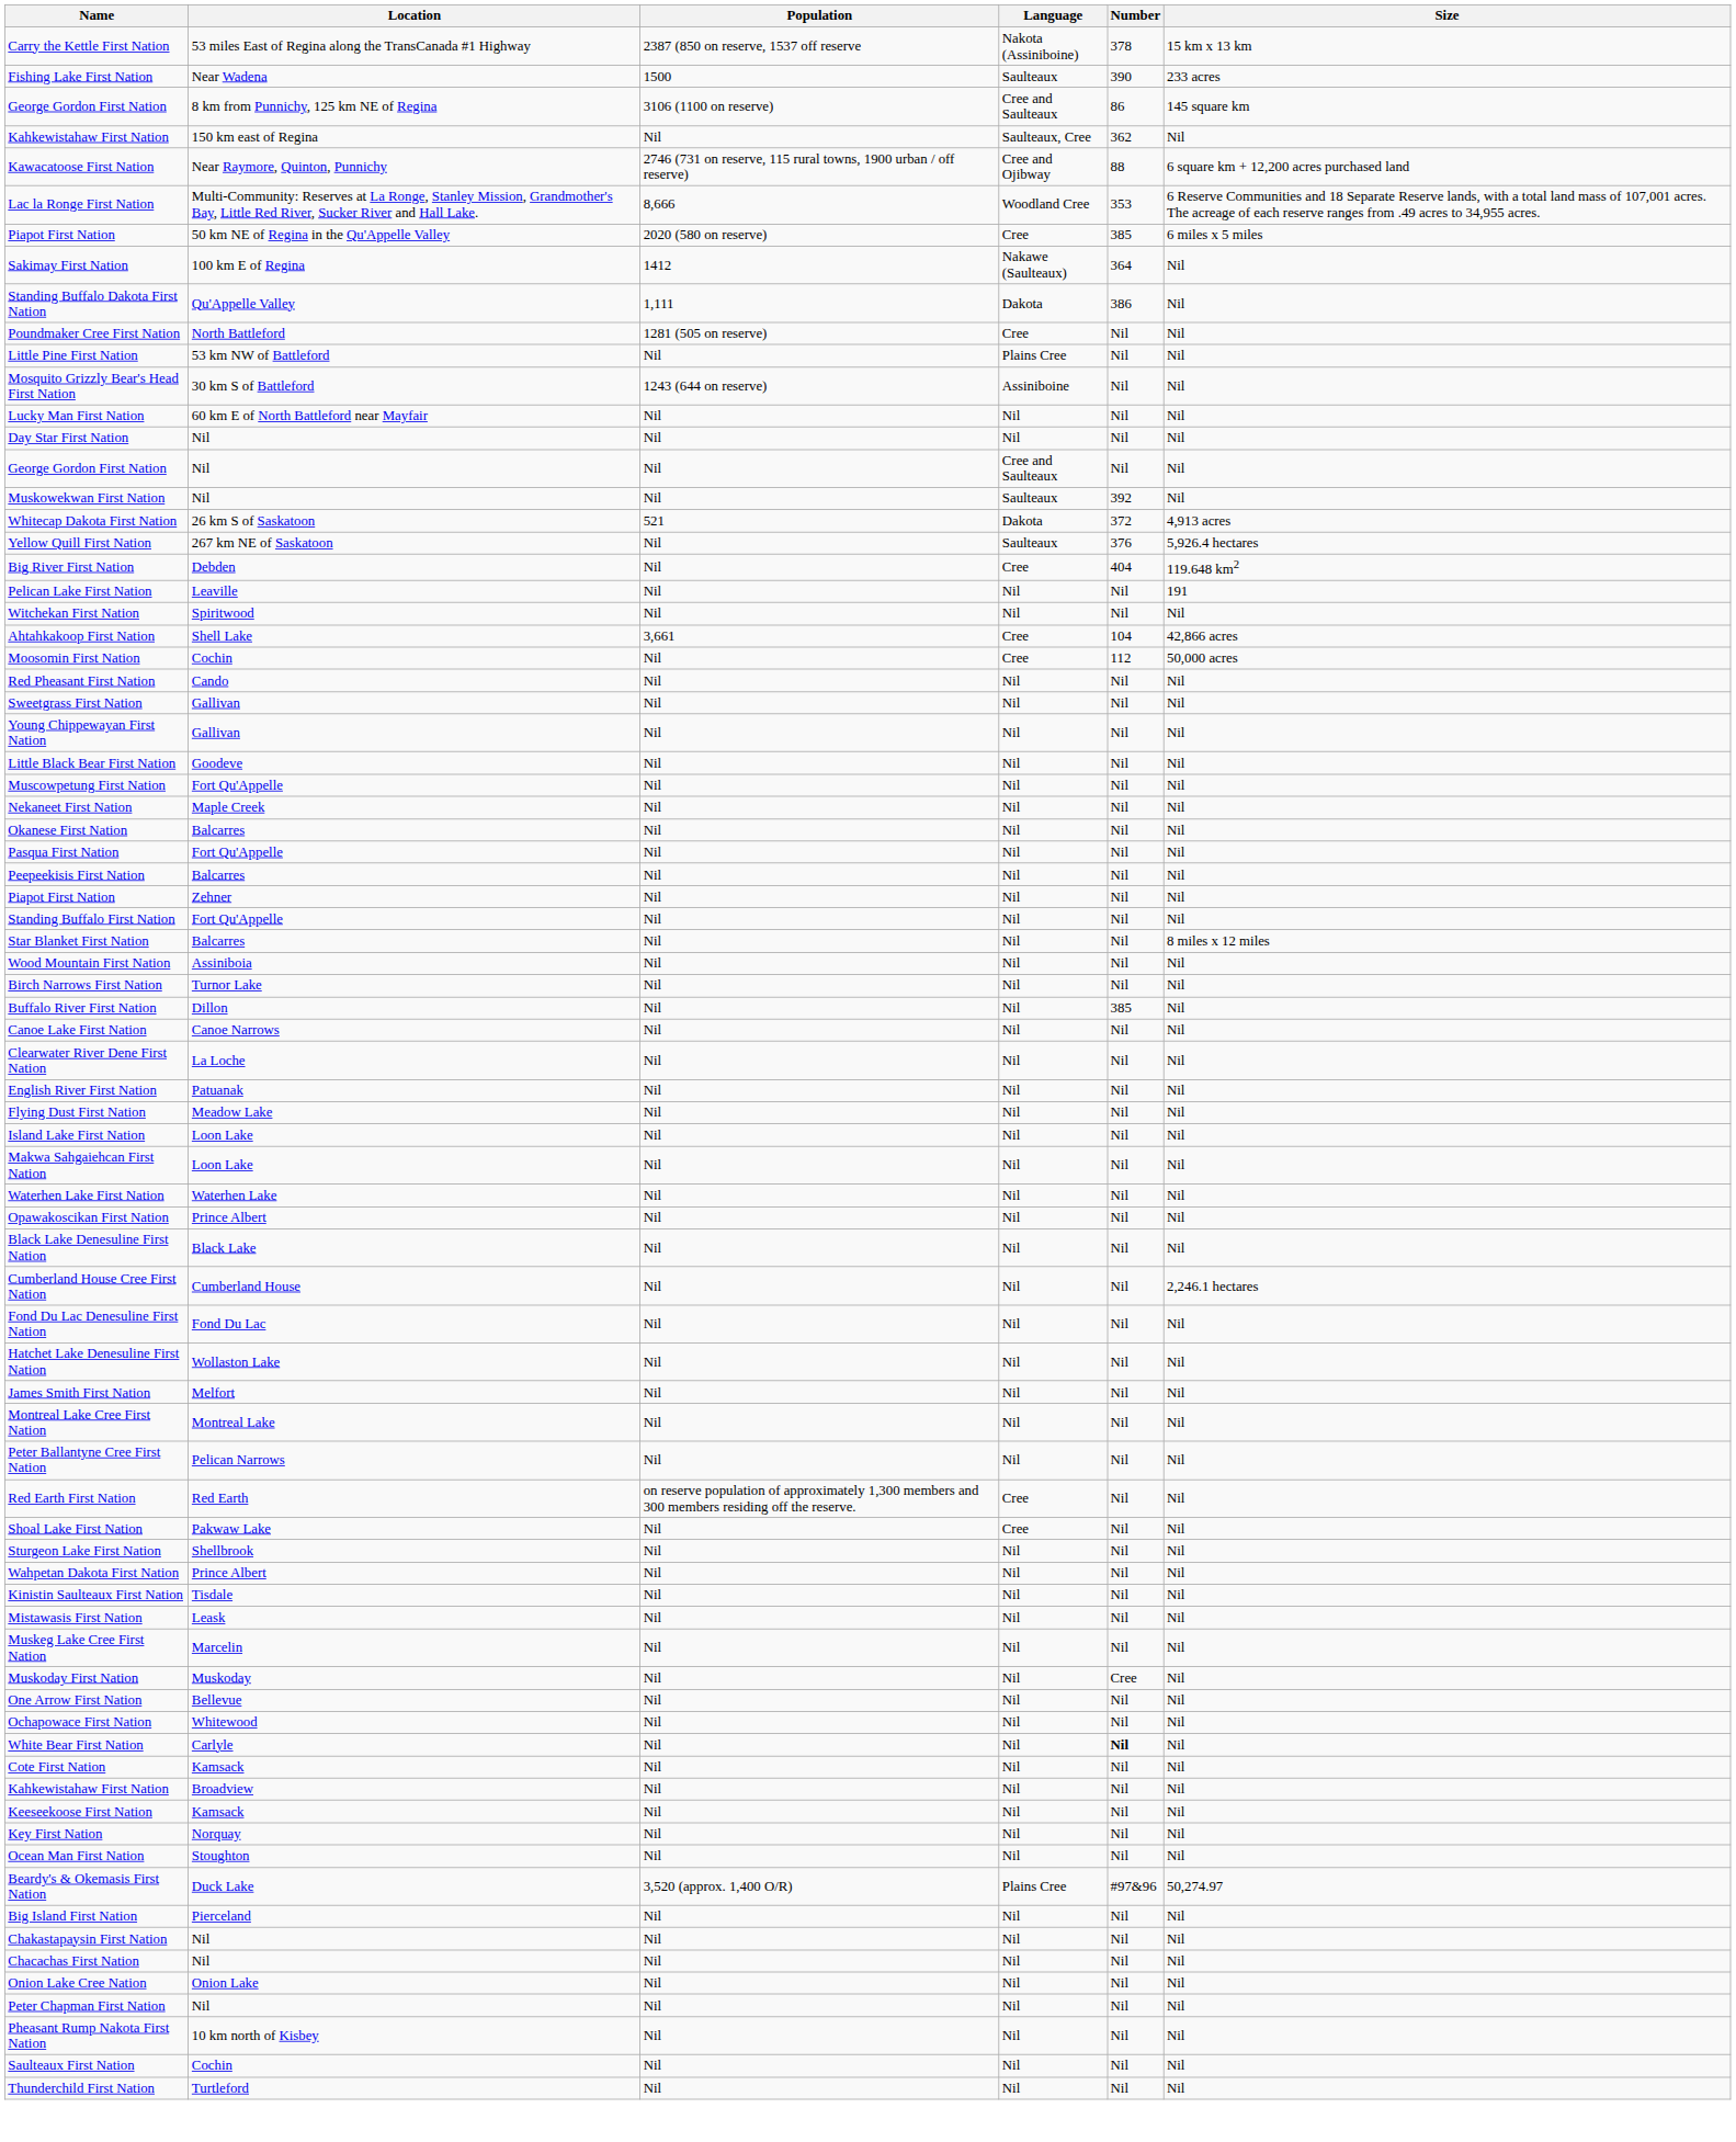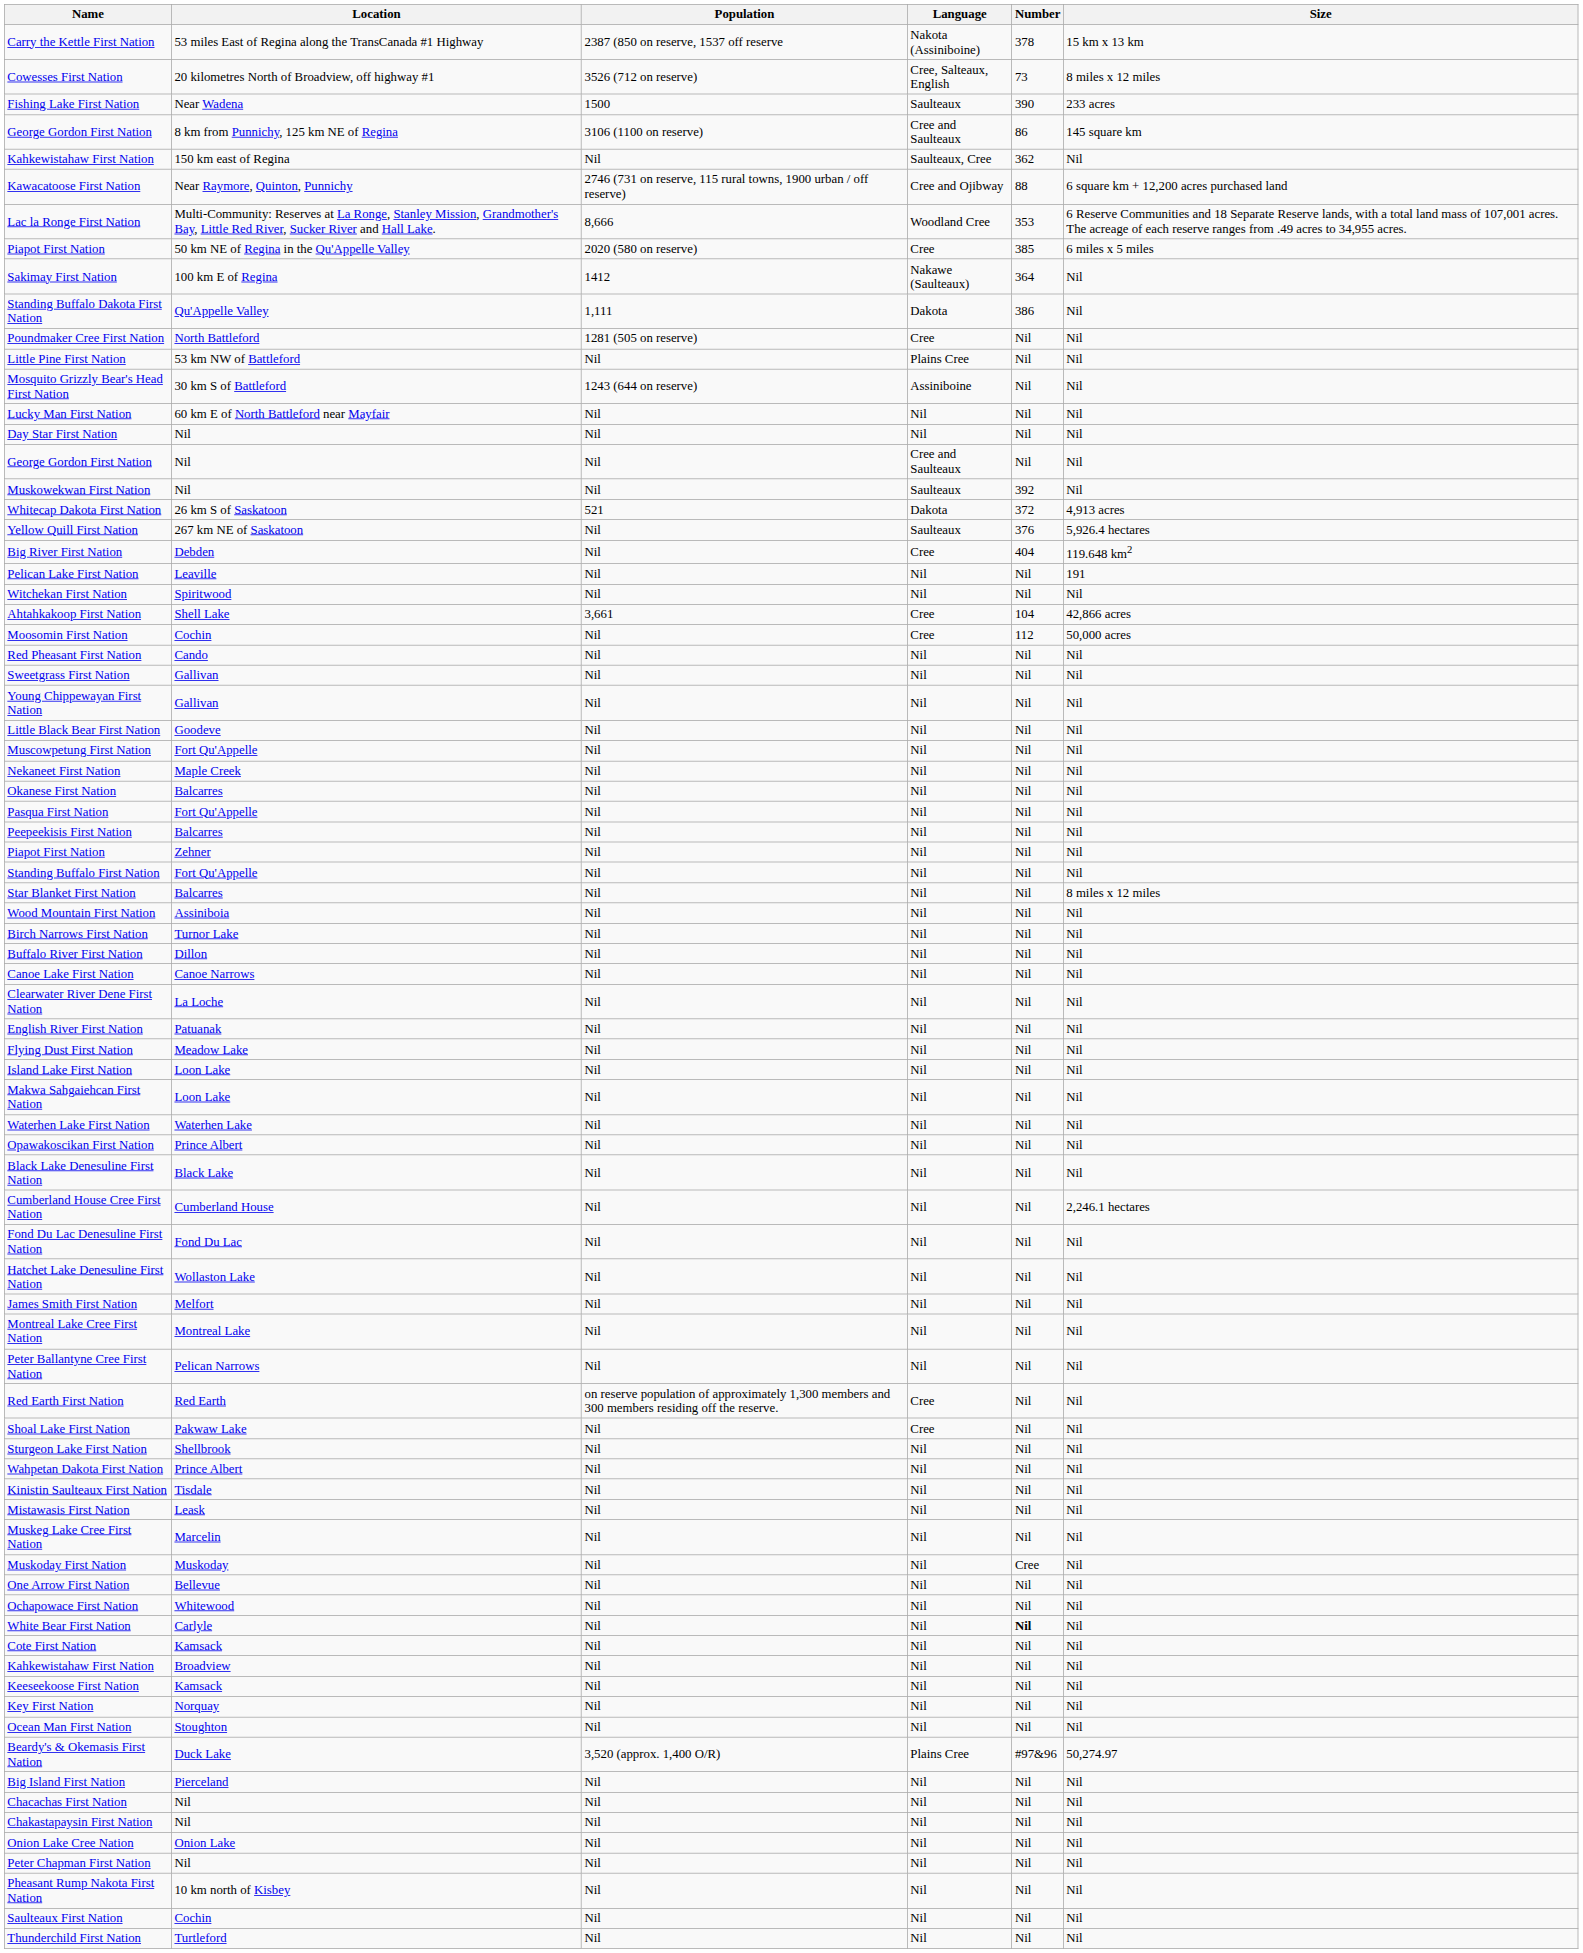+ row: Cowesses First Nation | 20 kilometres North of Broadview, off highway #1 | 3526 (712 on reserve) | Cree, Salteaux, English | 73 | 8 miles x 12 miles
Buffalo River First Nation | Number: 385 -> Nil
rows swapped: Chacachas First Nation <-> Chakastapaysin First Nation
